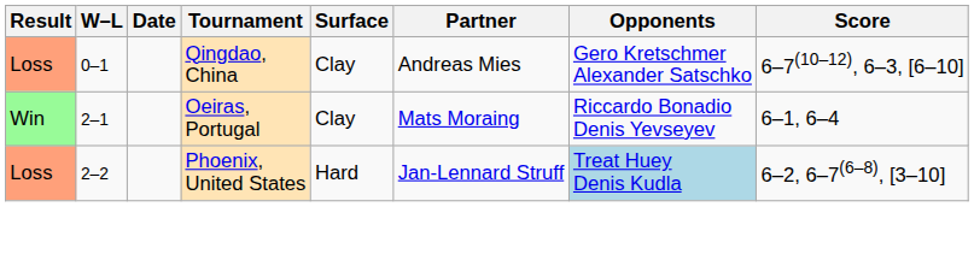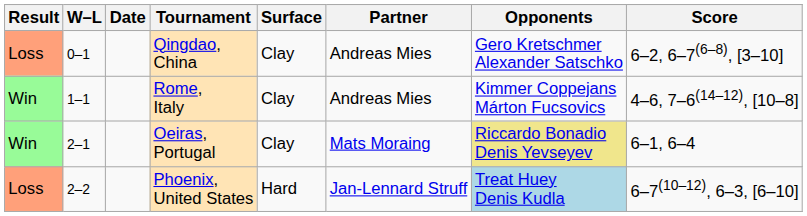Qingdao, China | Score: 6–7(10–12), 6–3, [6–10] -> 6–2, 6–7(6–8), [3–10]
+ row: Win | 1–1 | Rome, Italy | Clay | Andreas Mies | Kimmer Coppejans Márton Fucsovics | 4–6, 7–6(14–12), [10–8]
Oeiras, Portugal | Opponents: no background -> khaki background
Phoenix, United States | Score: 6–2, 6–7(6–8), [3–10] -> 6–7(10–12), 6–3, [6–10]
